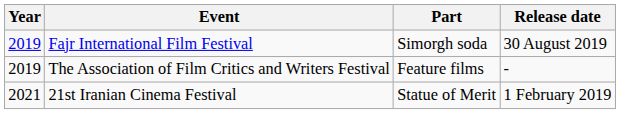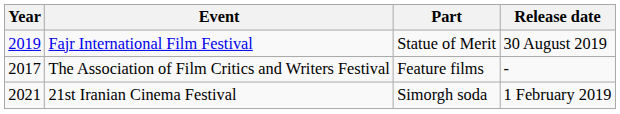Fajr International Film Festival | Part: Simorgh soda -> Statue of Merit
The Association of Film Critics and Writers Festival | Year: 2019 -> 2017
21st Iranian Cinema Festival | Part: Statue of Merit -> Simorgh soda
